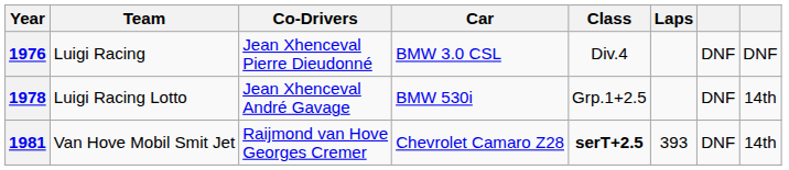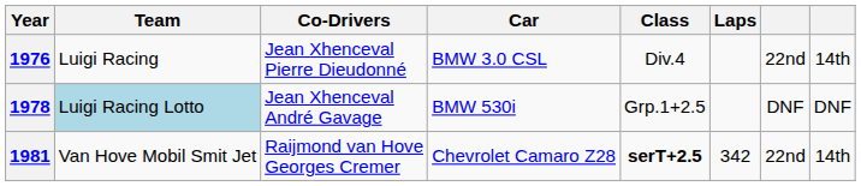1976 | column 7: DNF -> 22nd
1976 | column 8: DNF -> 14th
1978 | Team: no background -> lightblue background
1978 | column 8: 14th -> DNF
1981 | Laps: 393 -> 342
1981 | column 7: DNF -> 22nd
